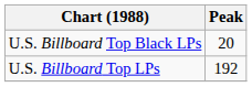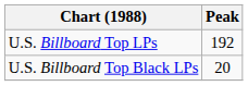rows swapped: U.S. Billboard Top LPs <-> U.S. Billboard Top Black LPs
